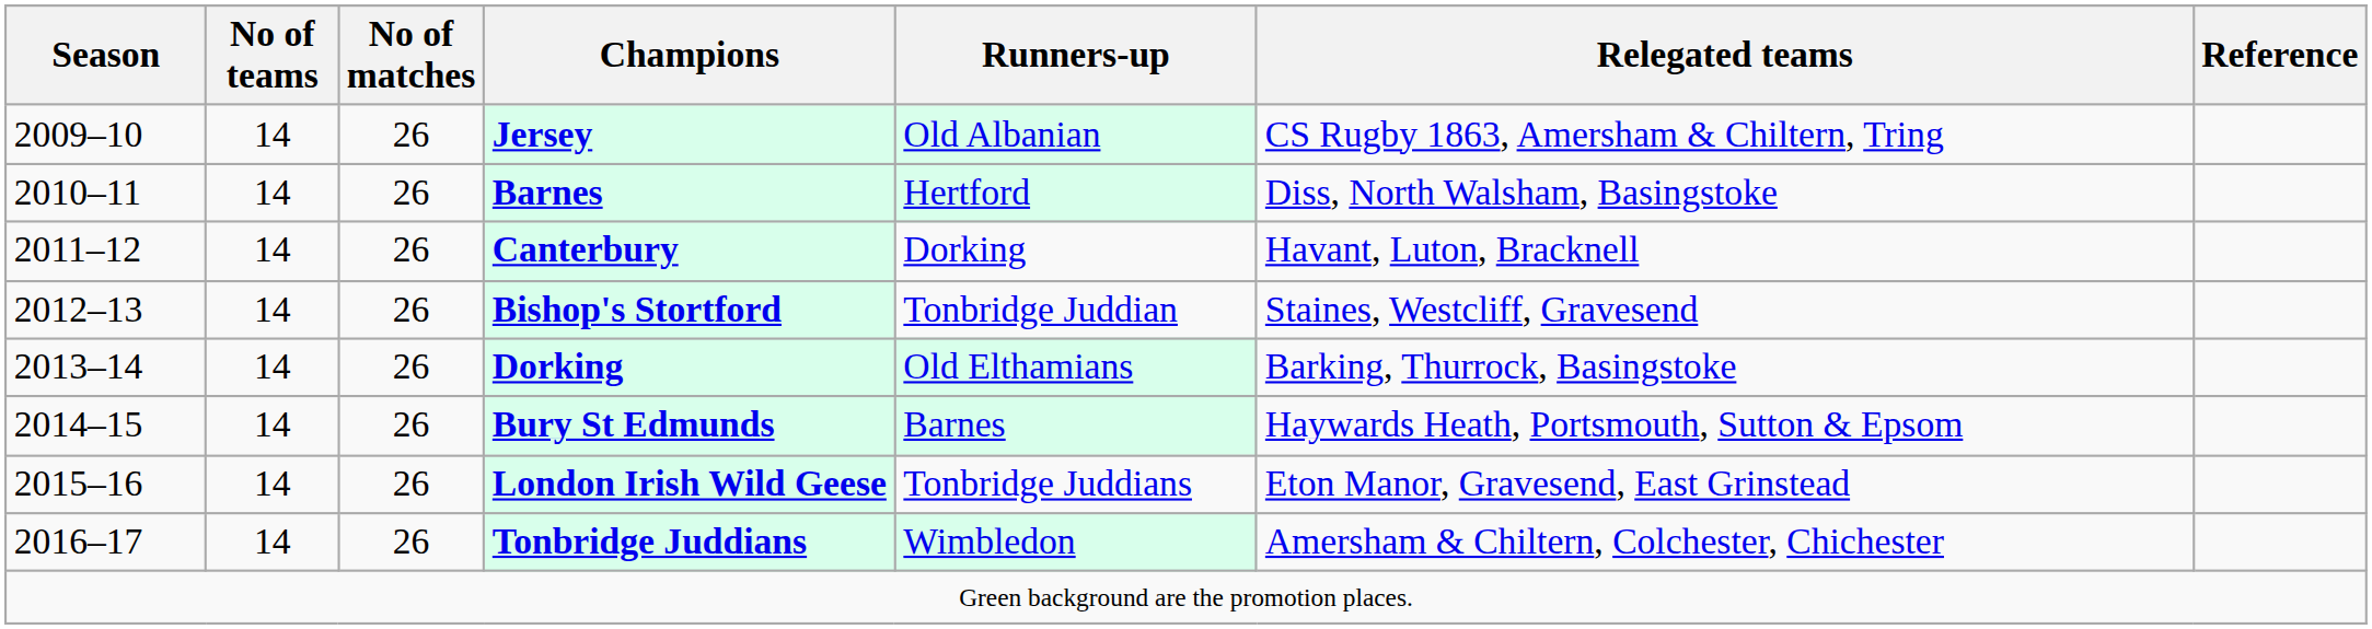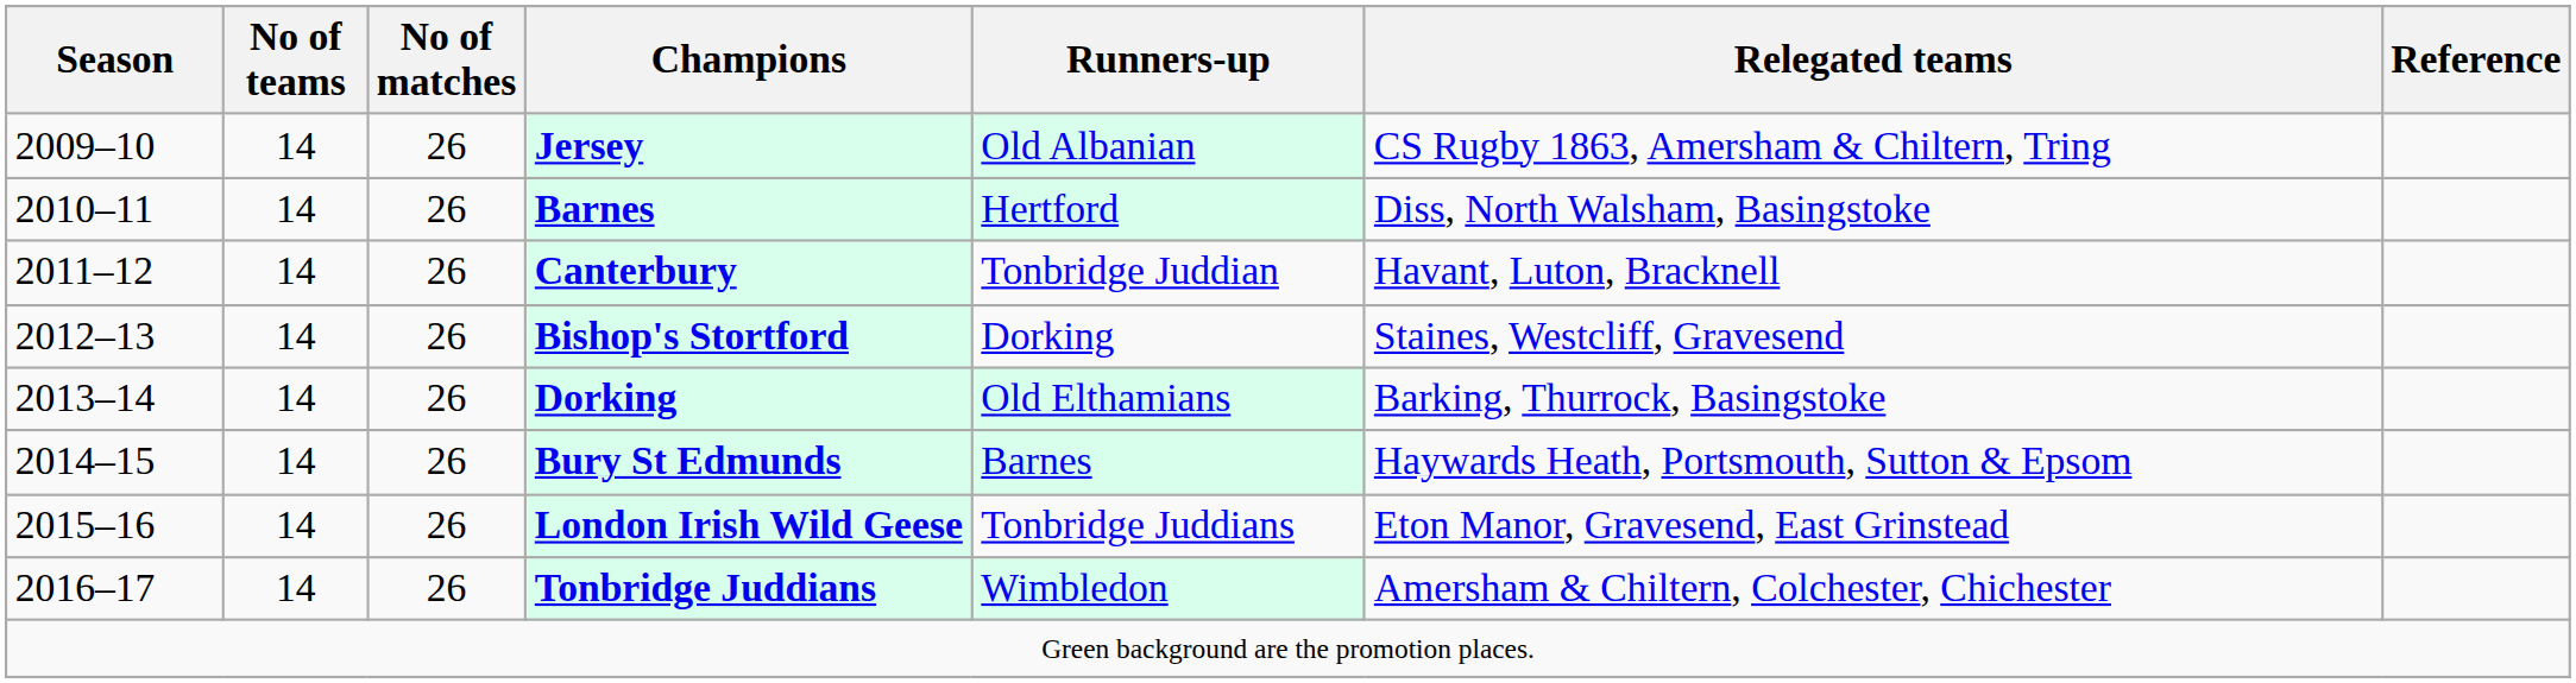Canterbury | Runners-up: Dorking -> Tonbridge Juddian
Bishop's Stortford | Runners-up: Tonbridge Juddian -> Dorking
